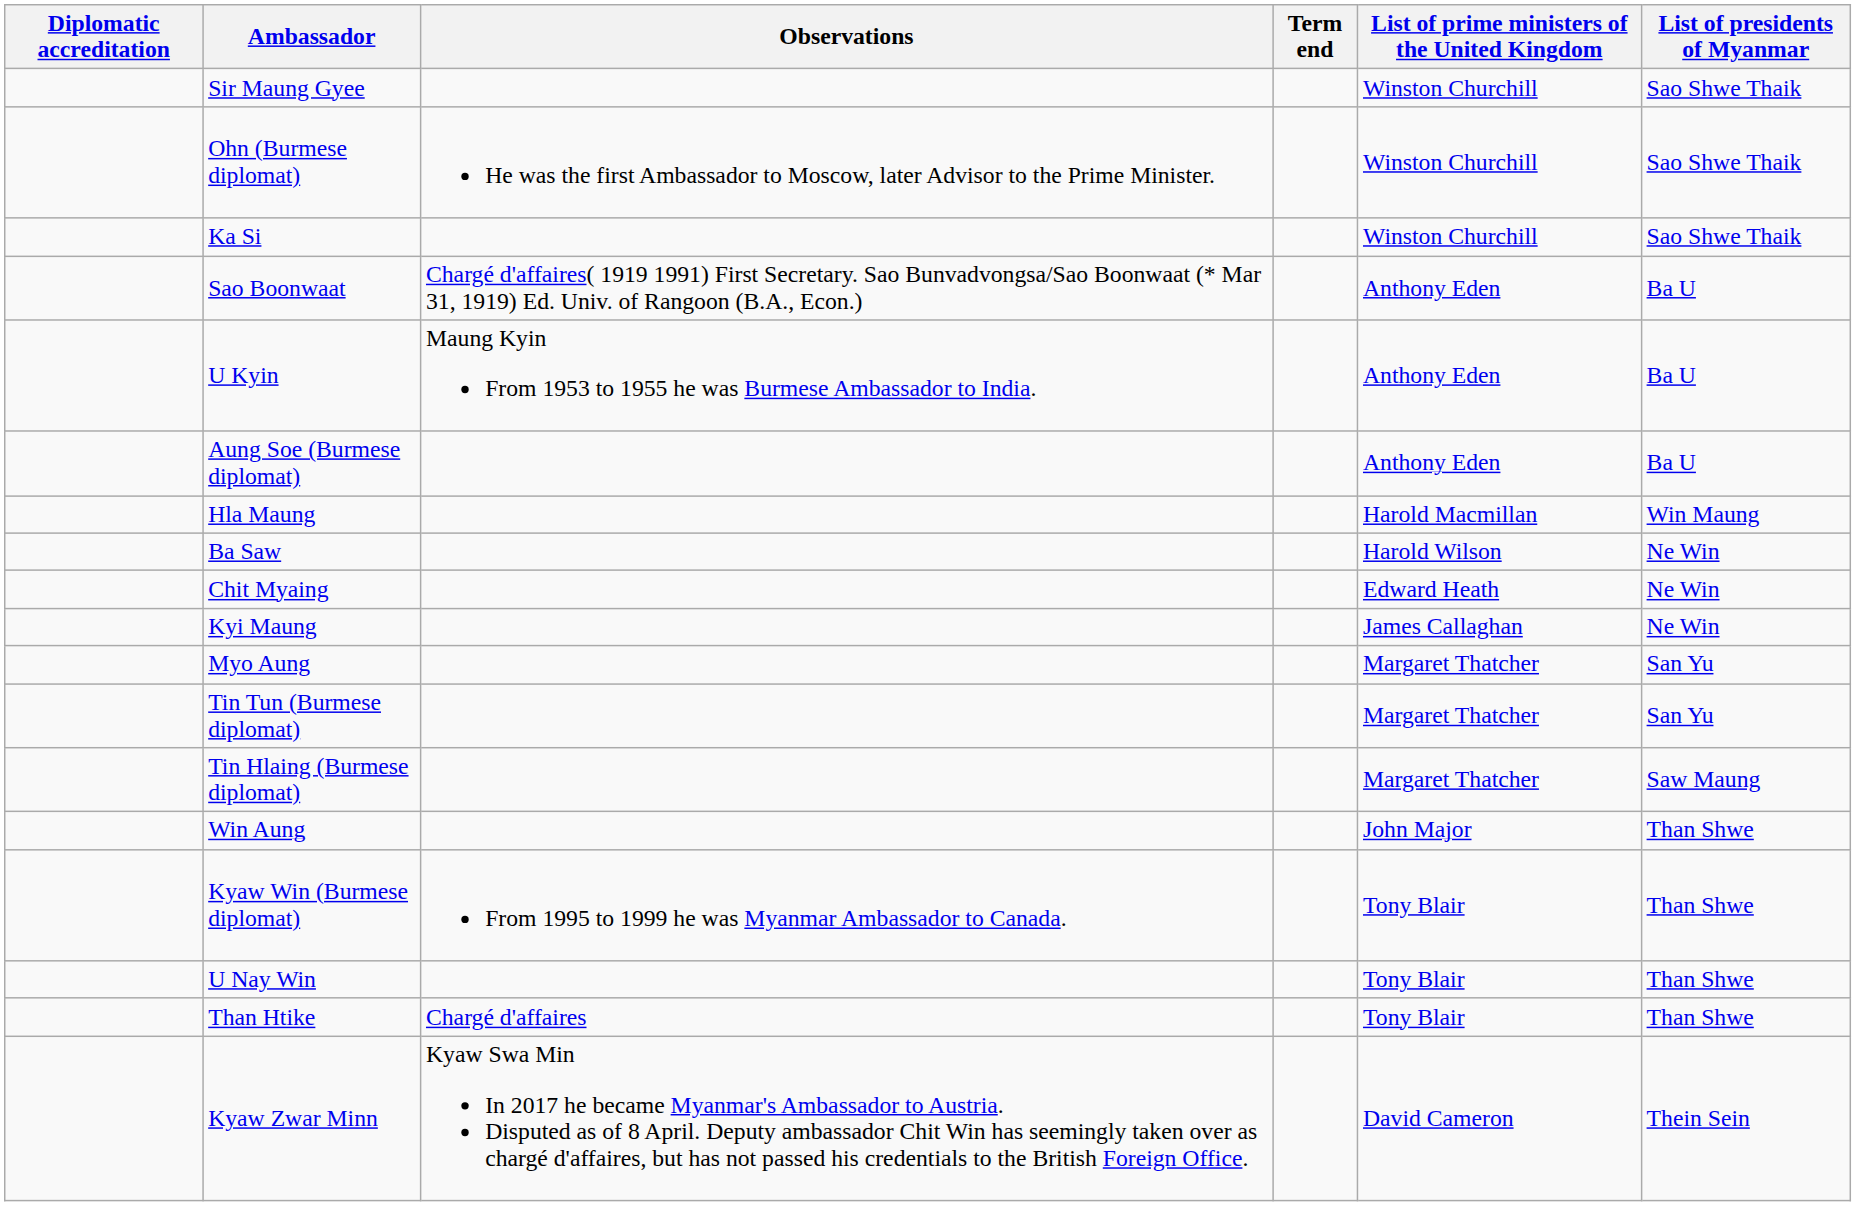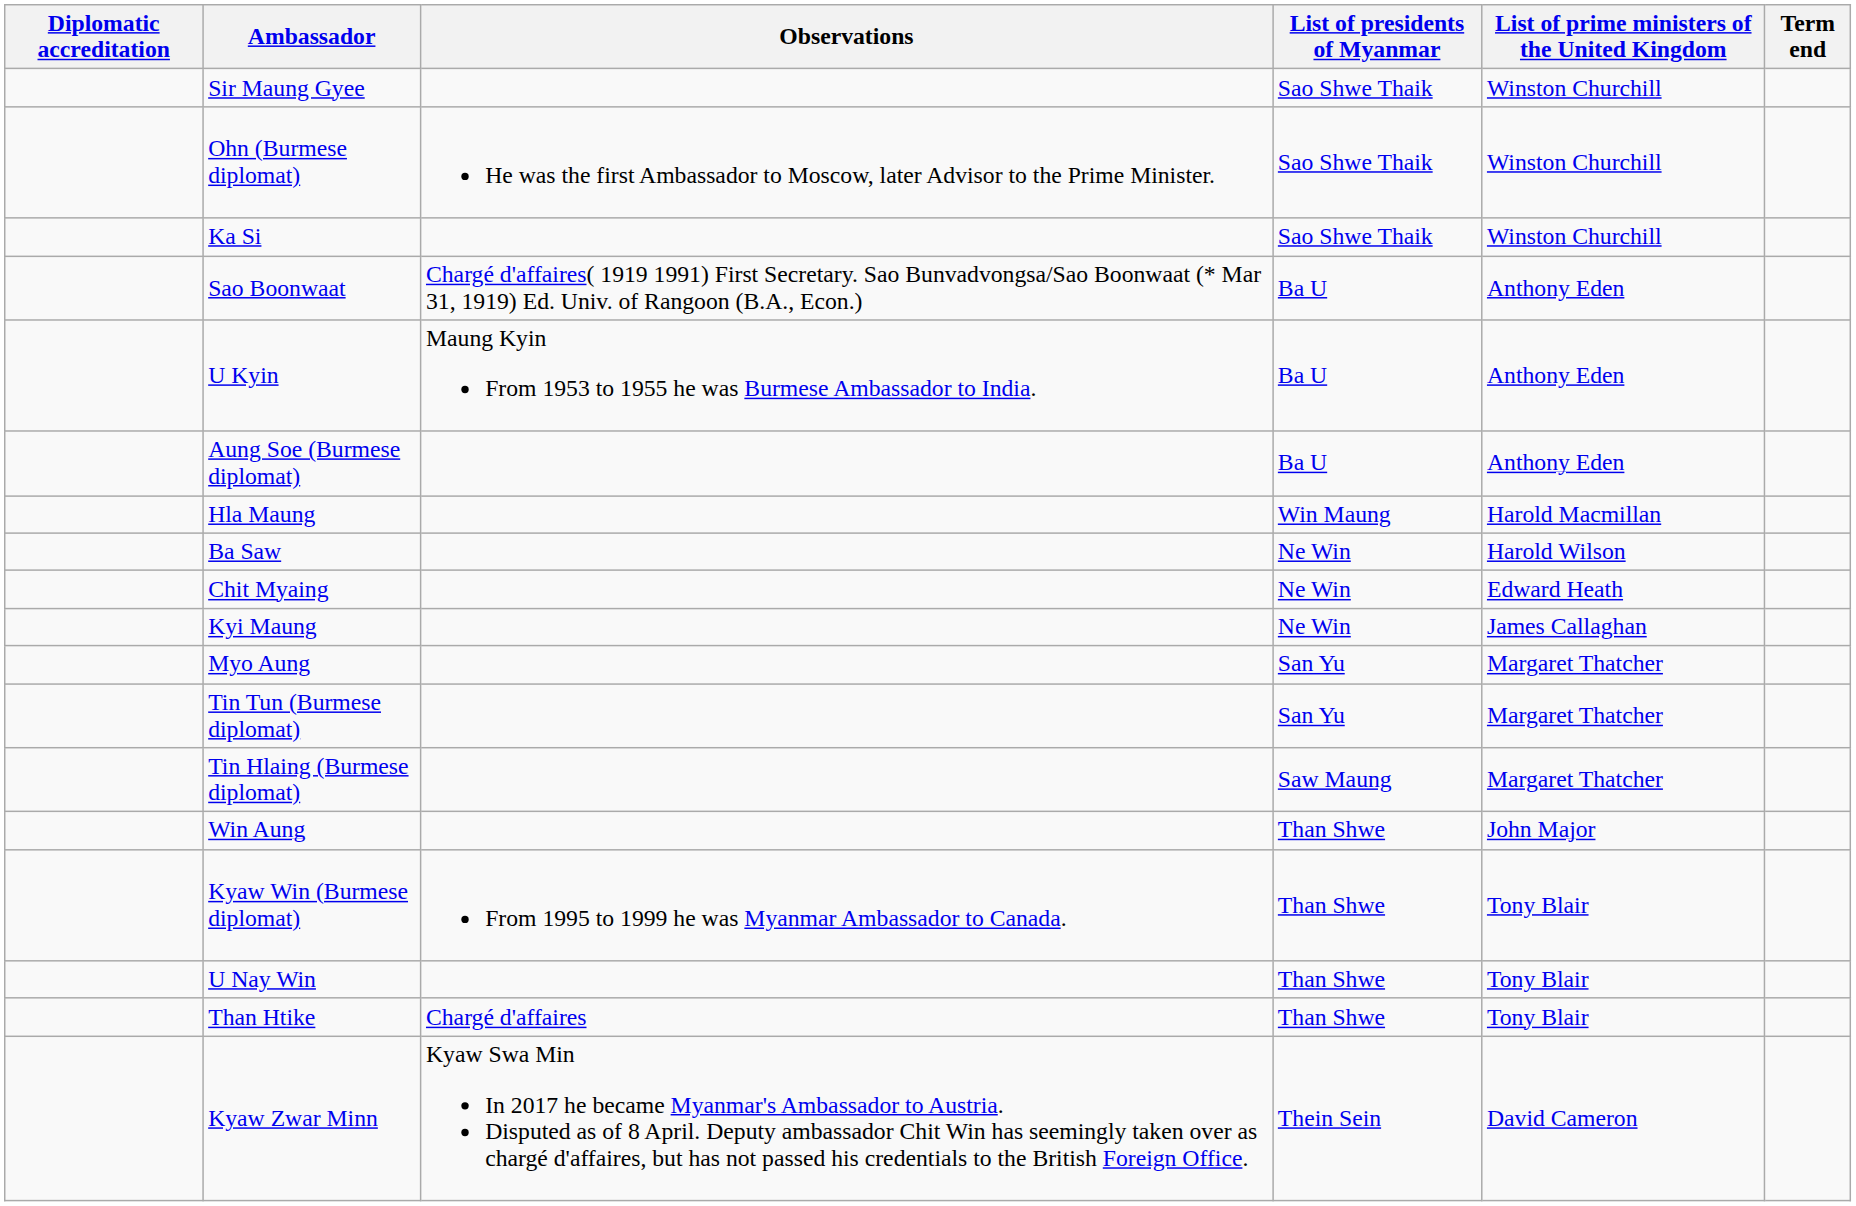columns swapped: List of presidents of Myanmar <-> Term end
